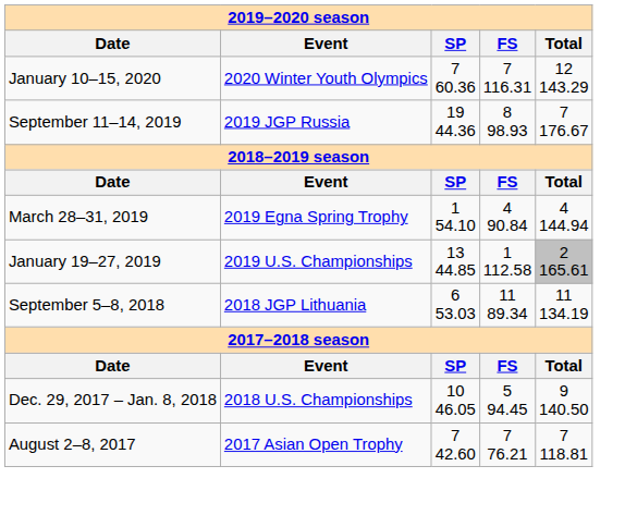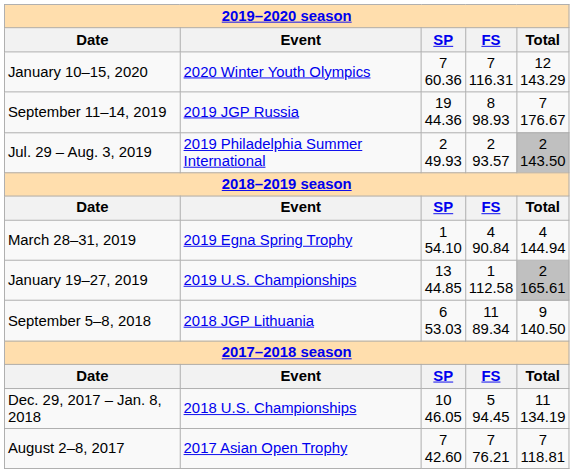+ row: Jul. 29 – Aug. 3, 2019 | 2019 Philadelphia Summer International | 2 49.93 | 2 93.57 | 2 143.50
September 5–8, 2018 | column 5: 11 134.19 -> 9 140.50
Dec. 29, 2017 – Jan. 8, 2018 | column 5: 9 140.50 -> 11 134.19
